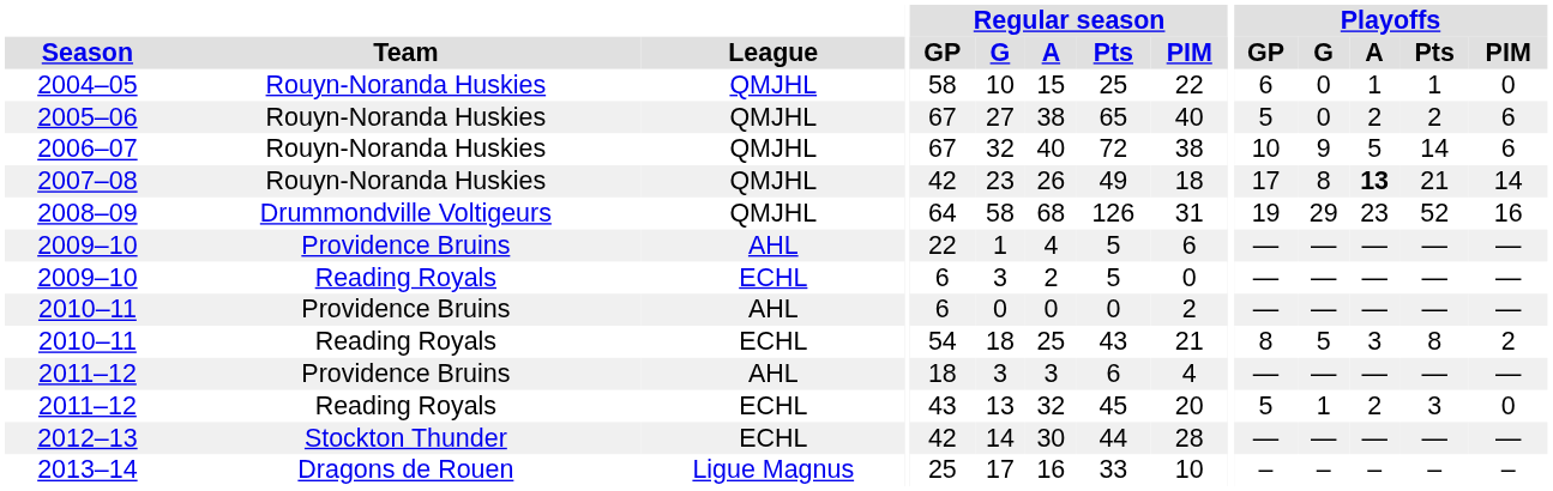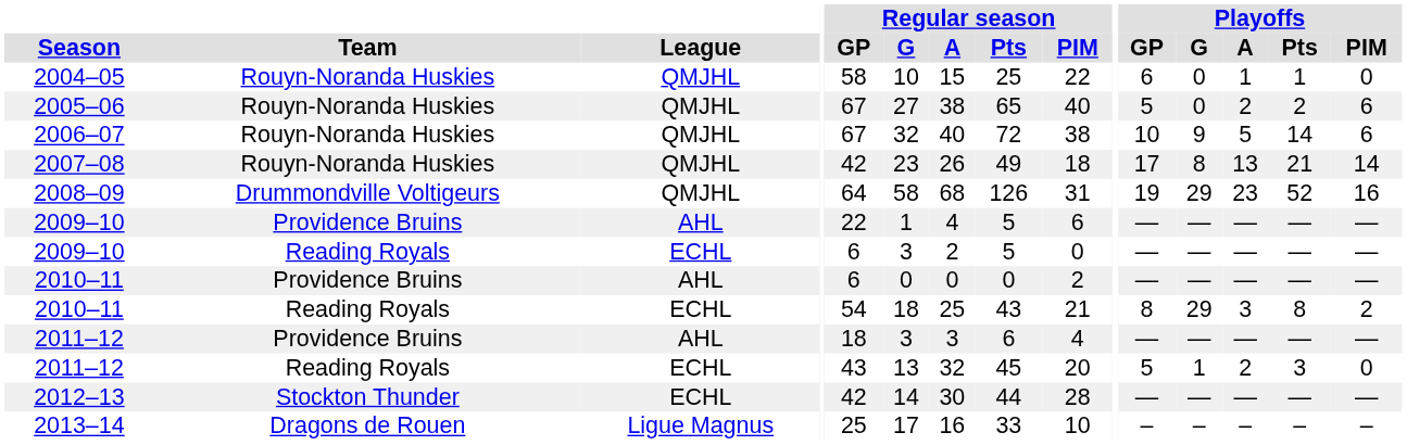2007–08 | Playoffs / A: bold -> normal
2010–11 / Reading Royals | Playoffs / G: 5 -> 29
